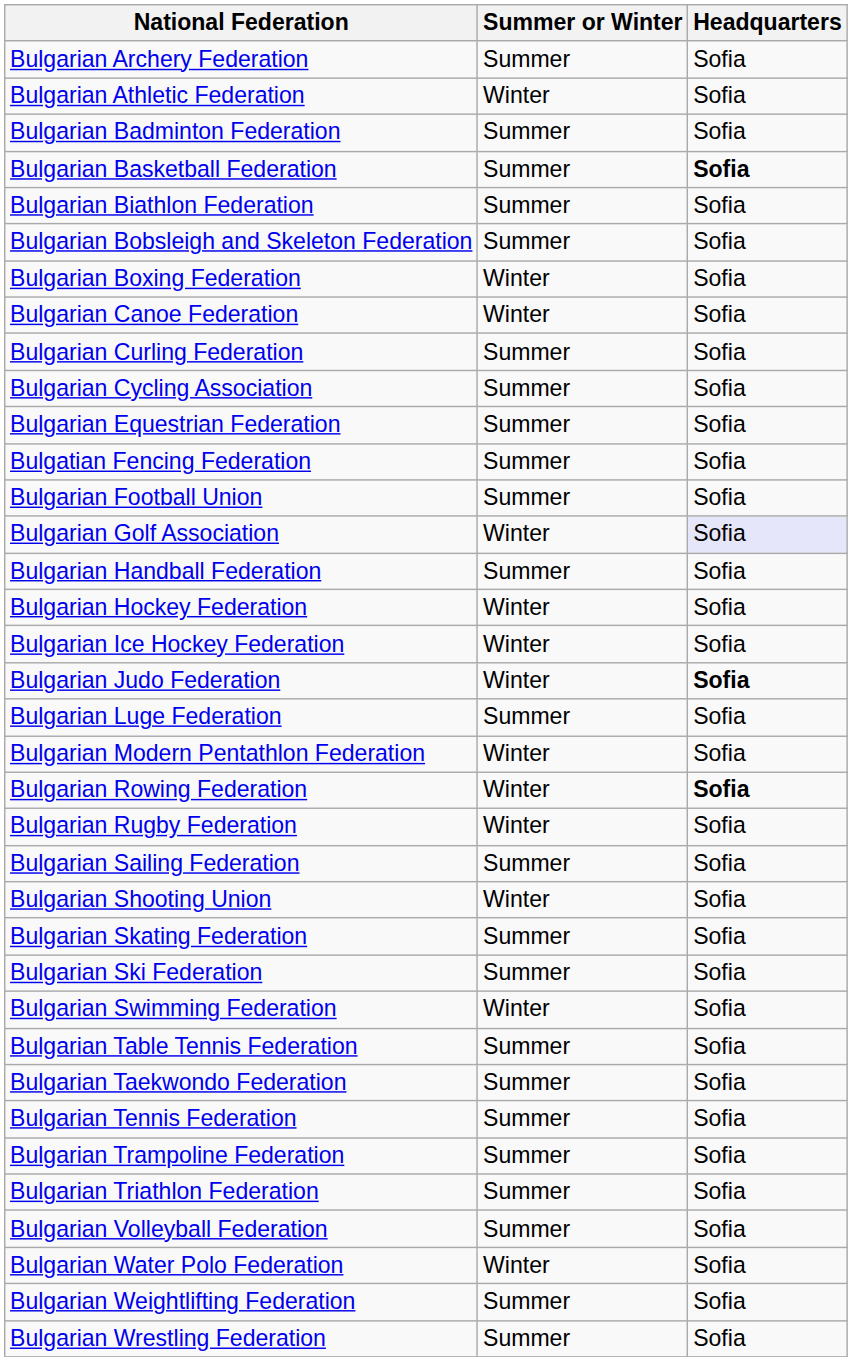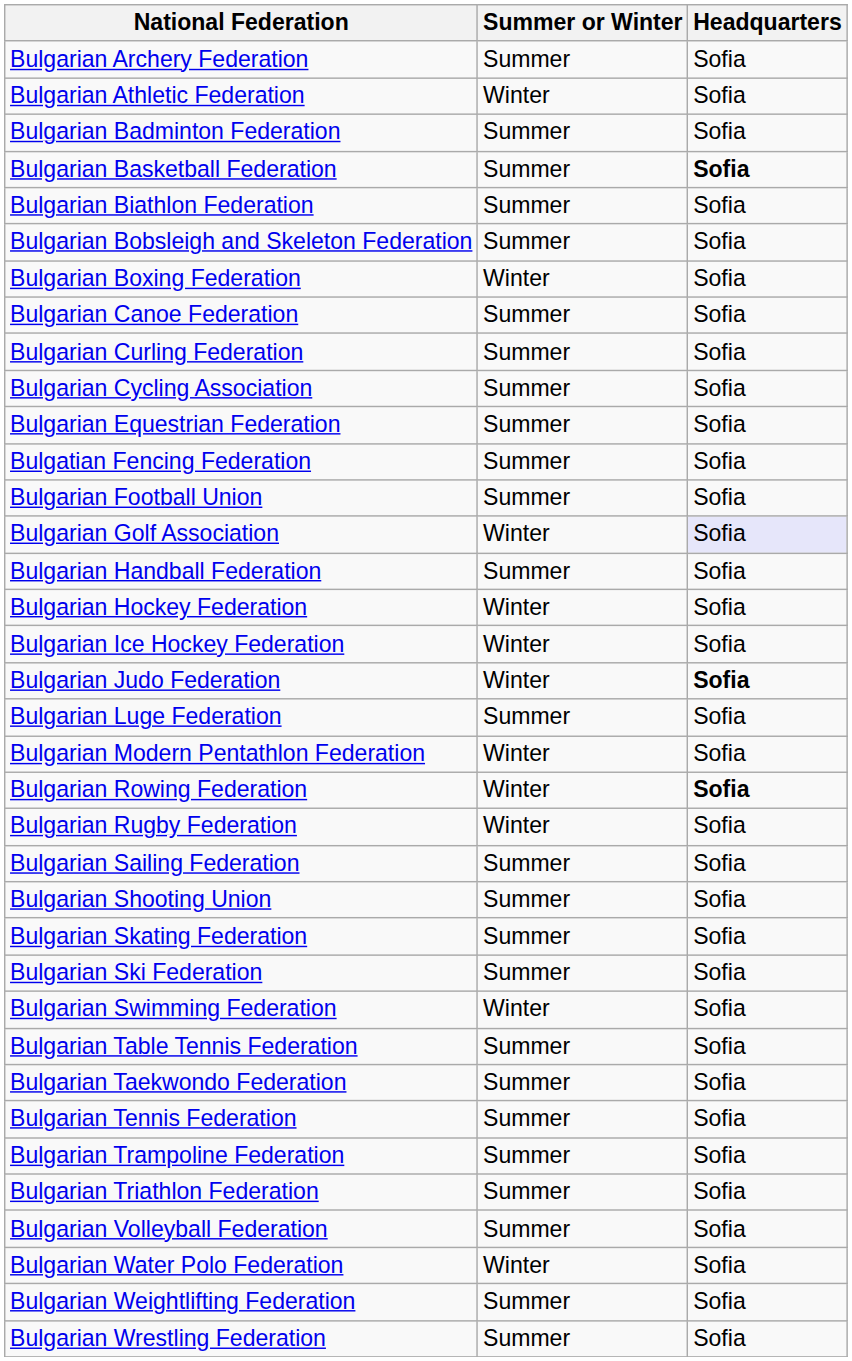Bulgarian Canoe Federation | Summer or Winter: Winter -> Summer
Bulgarian Shooting Union | Summer or Winter: Winter -> Summer
